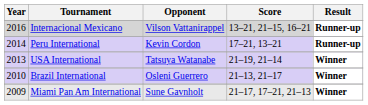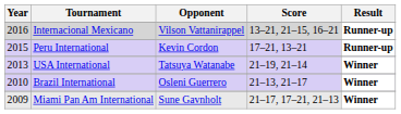Peru International | Year: 2014 -> 2015
